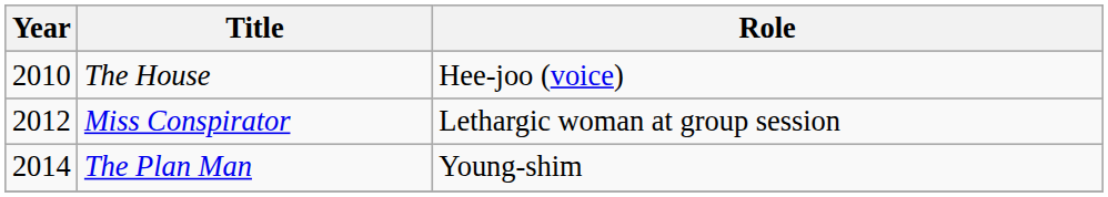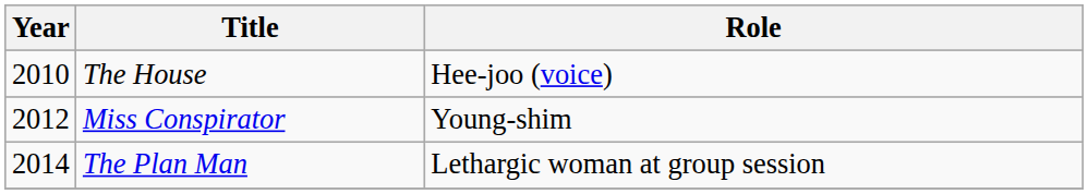Miss Conspirator | Role: Lethargic woman at group session -> Young-shim
The Plan Man | Role: Young-shim -> Lethargic woman at group session
